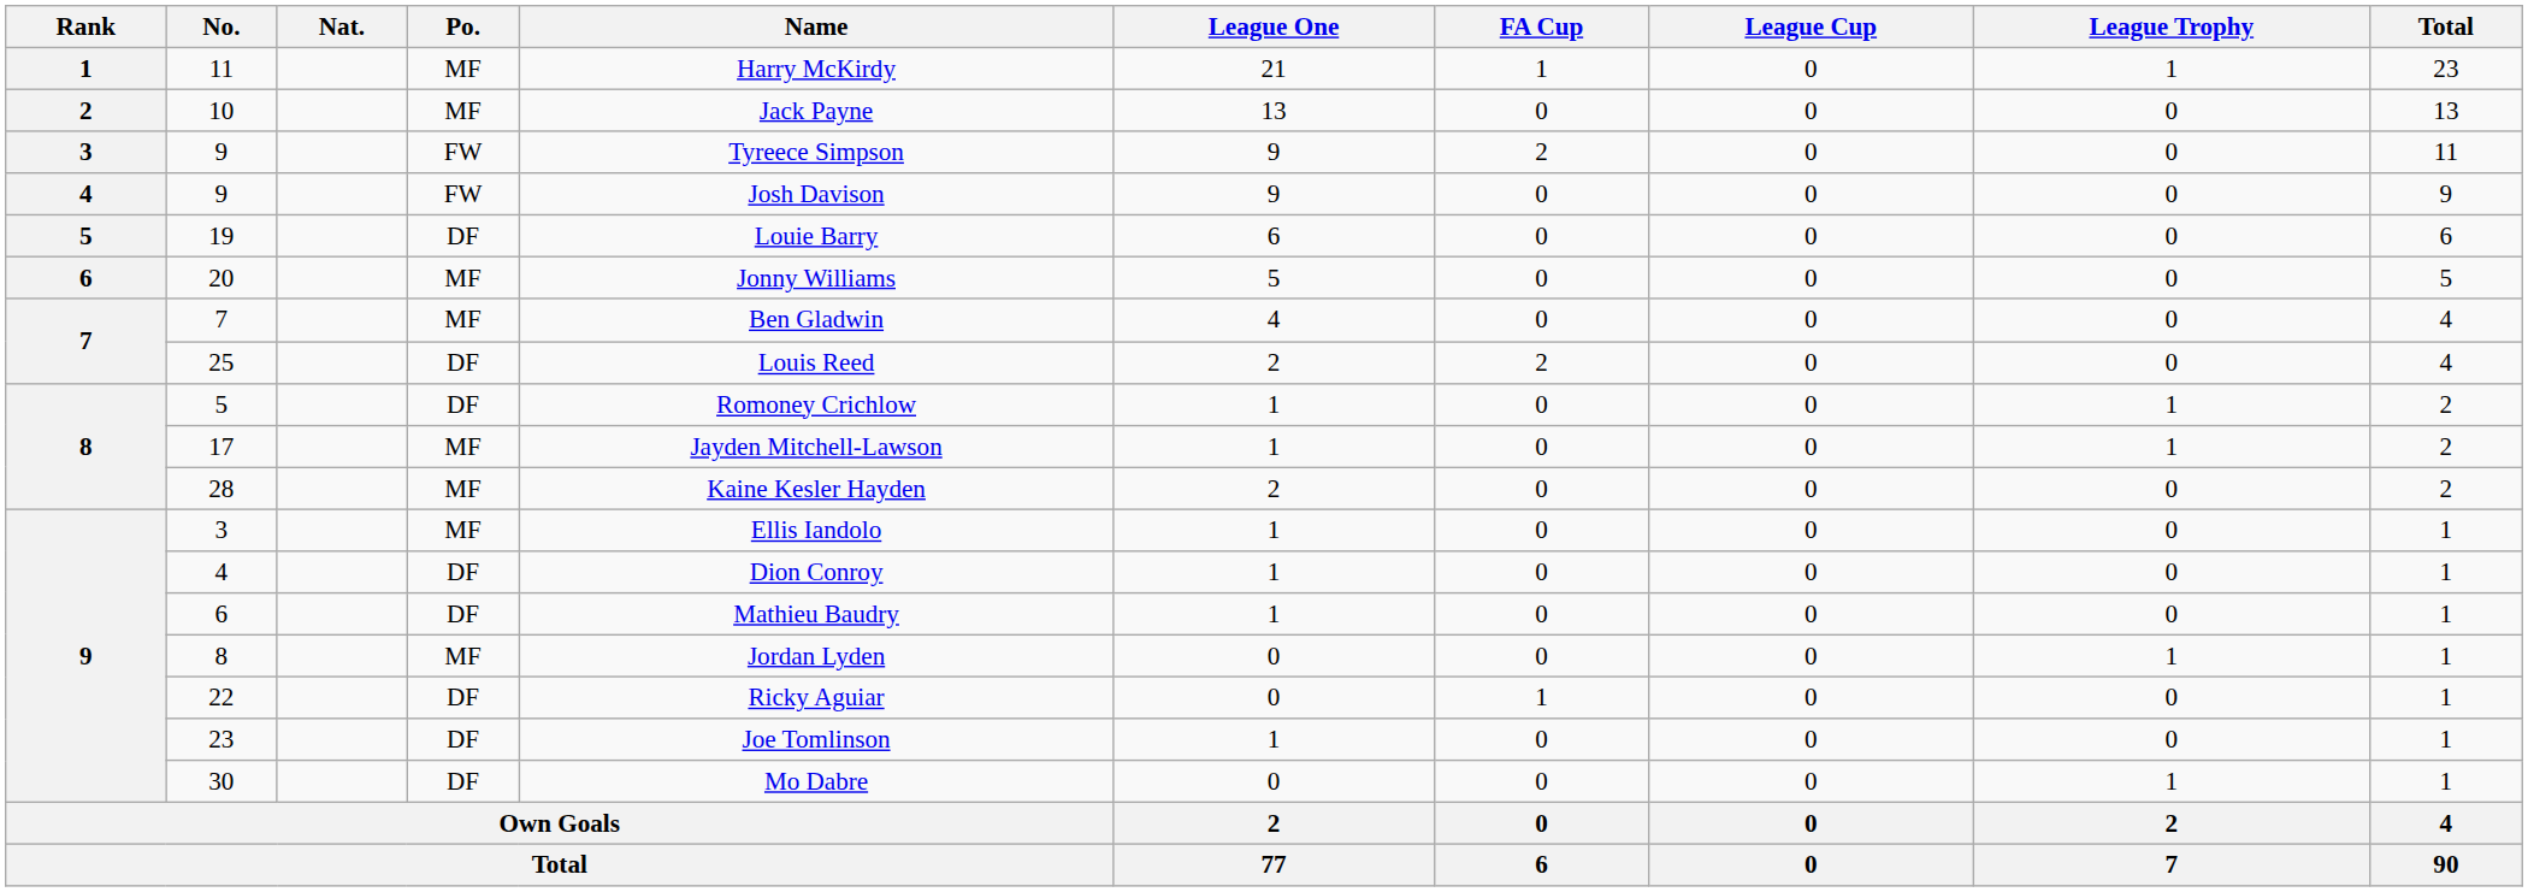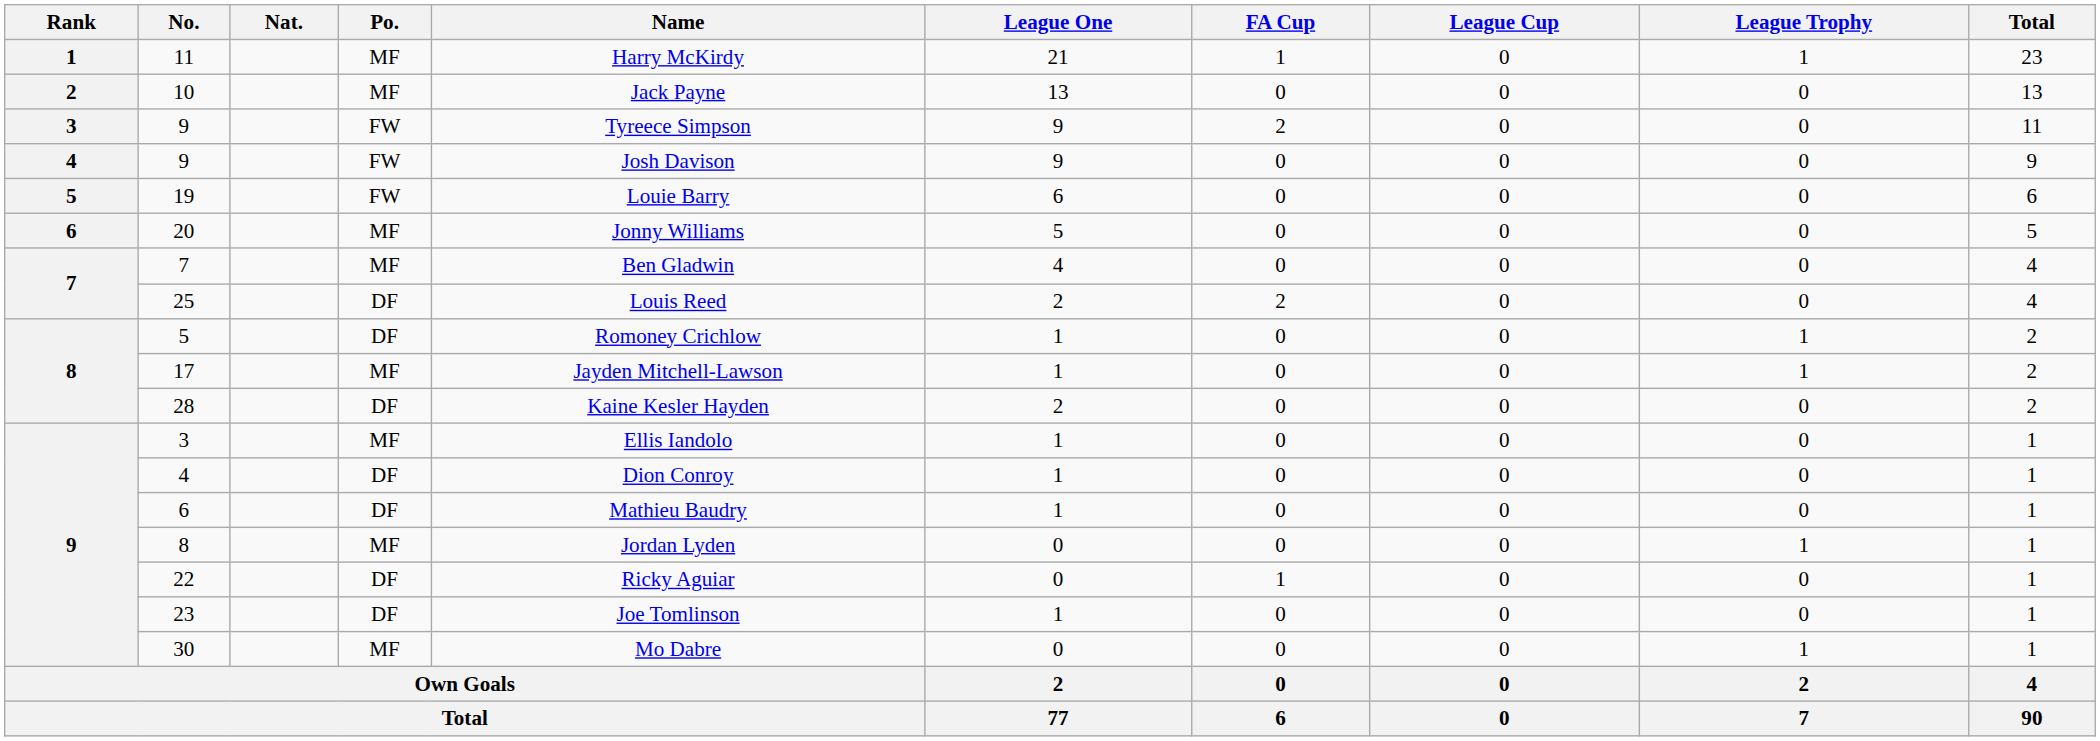19 | Po.: DF -> FW
28 | Po.: MF -> DF
30 | Po.: DF -> MF
